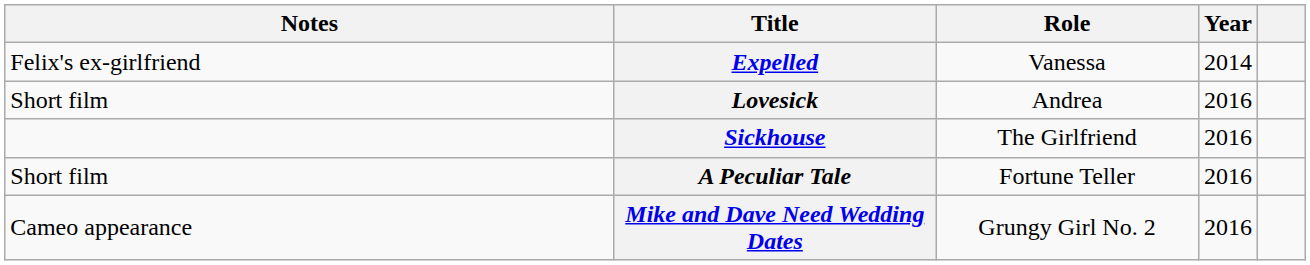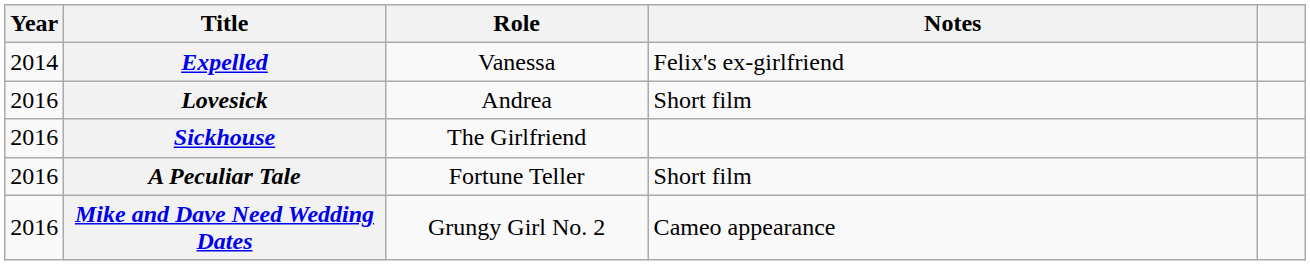columns swapped: Year <-> Notes
